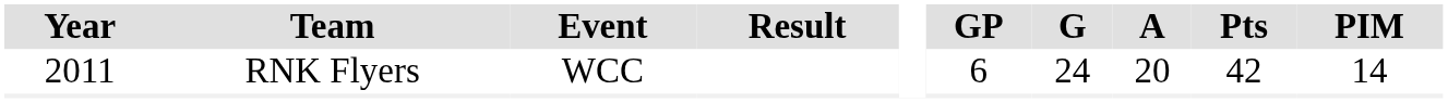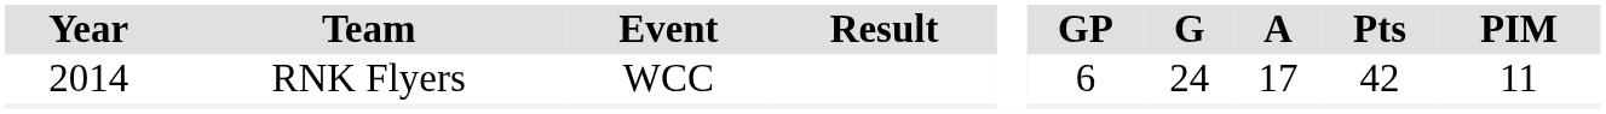RNK Flyers | Year: 2011 -> 2014
RNK Flyers | A: 20 -> 17
RNK Flyers | PIM: 14 -> 11
